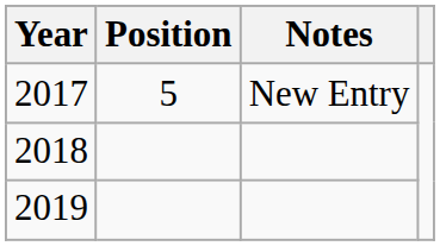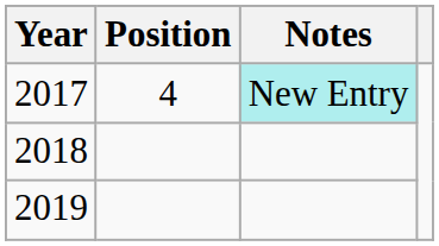2017 | Position: 5 -> 4
2017 | Notes: no background -> paleturquoise background
